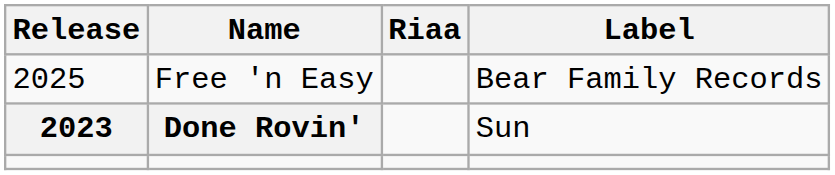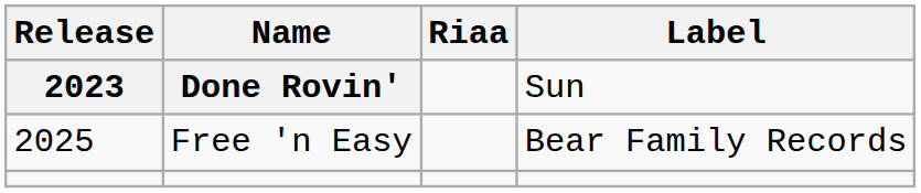rows swapped: Done Rovin' <-> Free 'n Easy
